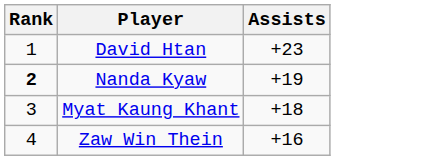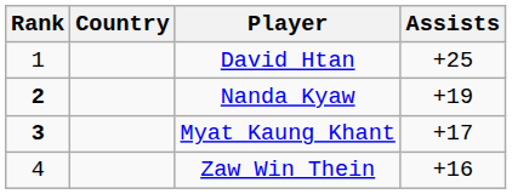+ column: Country
David Htan | Assists: +23 -> +25
Myat Kaung Khant | Rank: normal -> bold
Myat Kaung Khant | Assists: +18 -> +17
